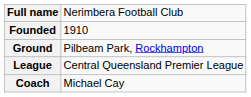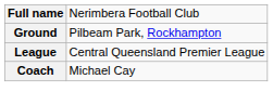- row: Founded | 1910
